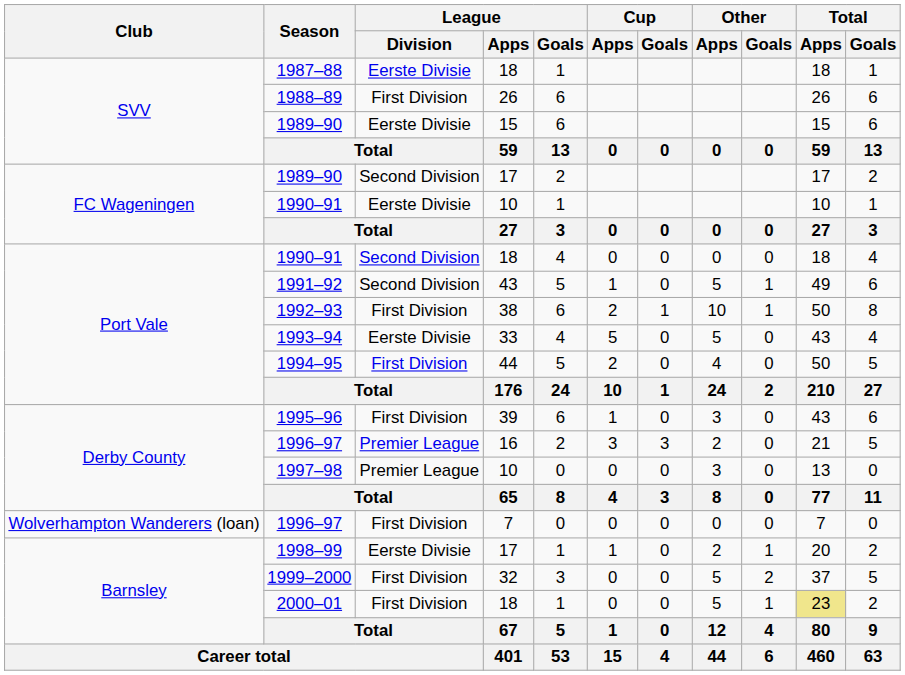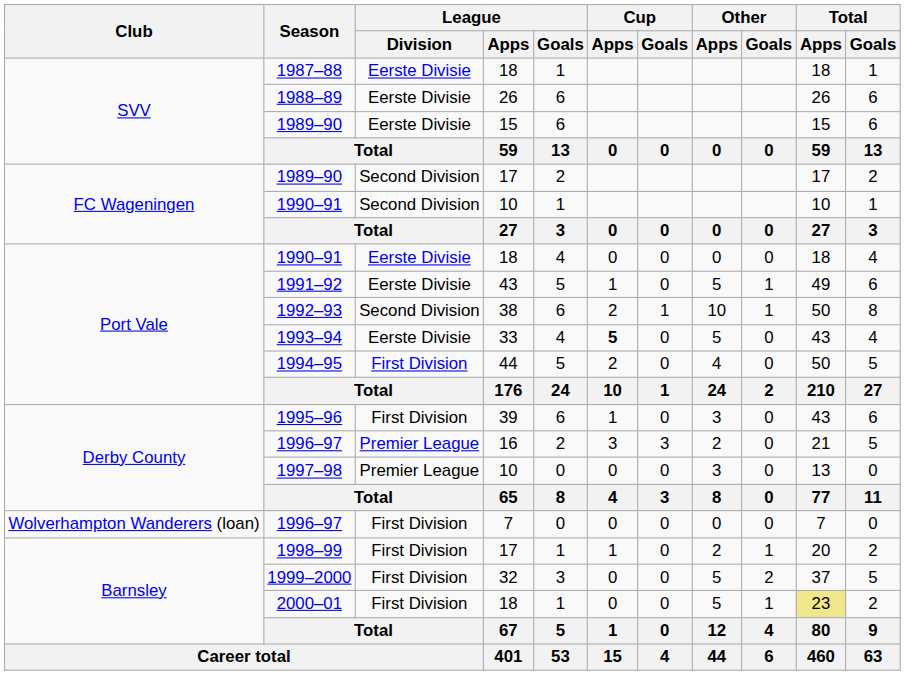1988–89 | League / Division: First Division -> Eerste Divisie
1990–91 / 10 | League / Division: Eerste Divisie -> Second Division
1990–91 / 18 | League / Division: Second Division -> Eerste Divisie
1991–92 | League / Division: Second Division -> Eerste Divisie
1992–93 | League / Division: First Division -> Second Division
1993–94 | Cup / Apps: normal -> bold
1998–99 | League / Division: Eerste Divisie -> First Division
